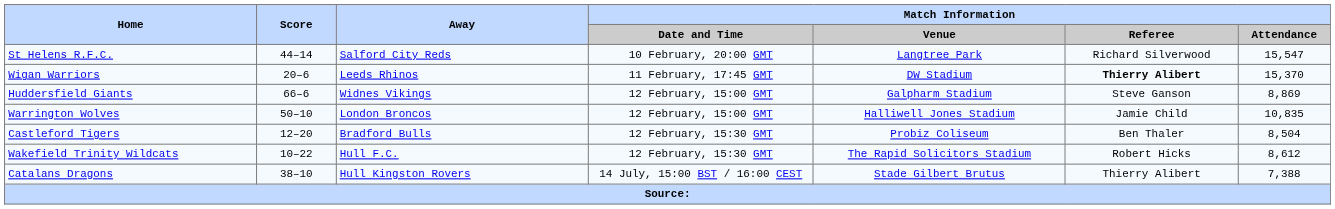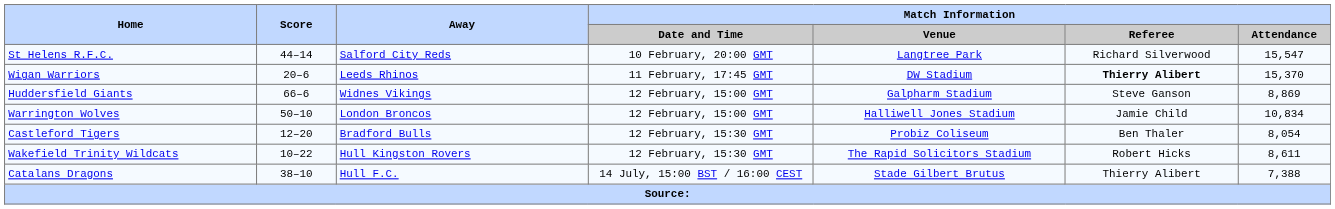Warrington Wolves | Match Information / Attendance: 10,835 -> 10,834
Castleford Tigers | Match Information / Attendance: 8,504 -> 8,054
Wakefield Trinity Wildcats | Away: Hull F.C. -> Hull Kingston Rovers
Wakefield Trinity Wildcats | Match Information / Attendance: 8,612 -> 8,611
Catalans Dragons | Away: Hull Kingston Rovers -> Hull F.C.
